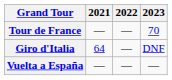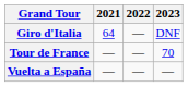rows swapped: Giro d'Italia <-> Tour de France
